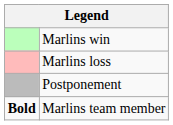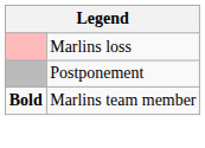- row: Marlins win
